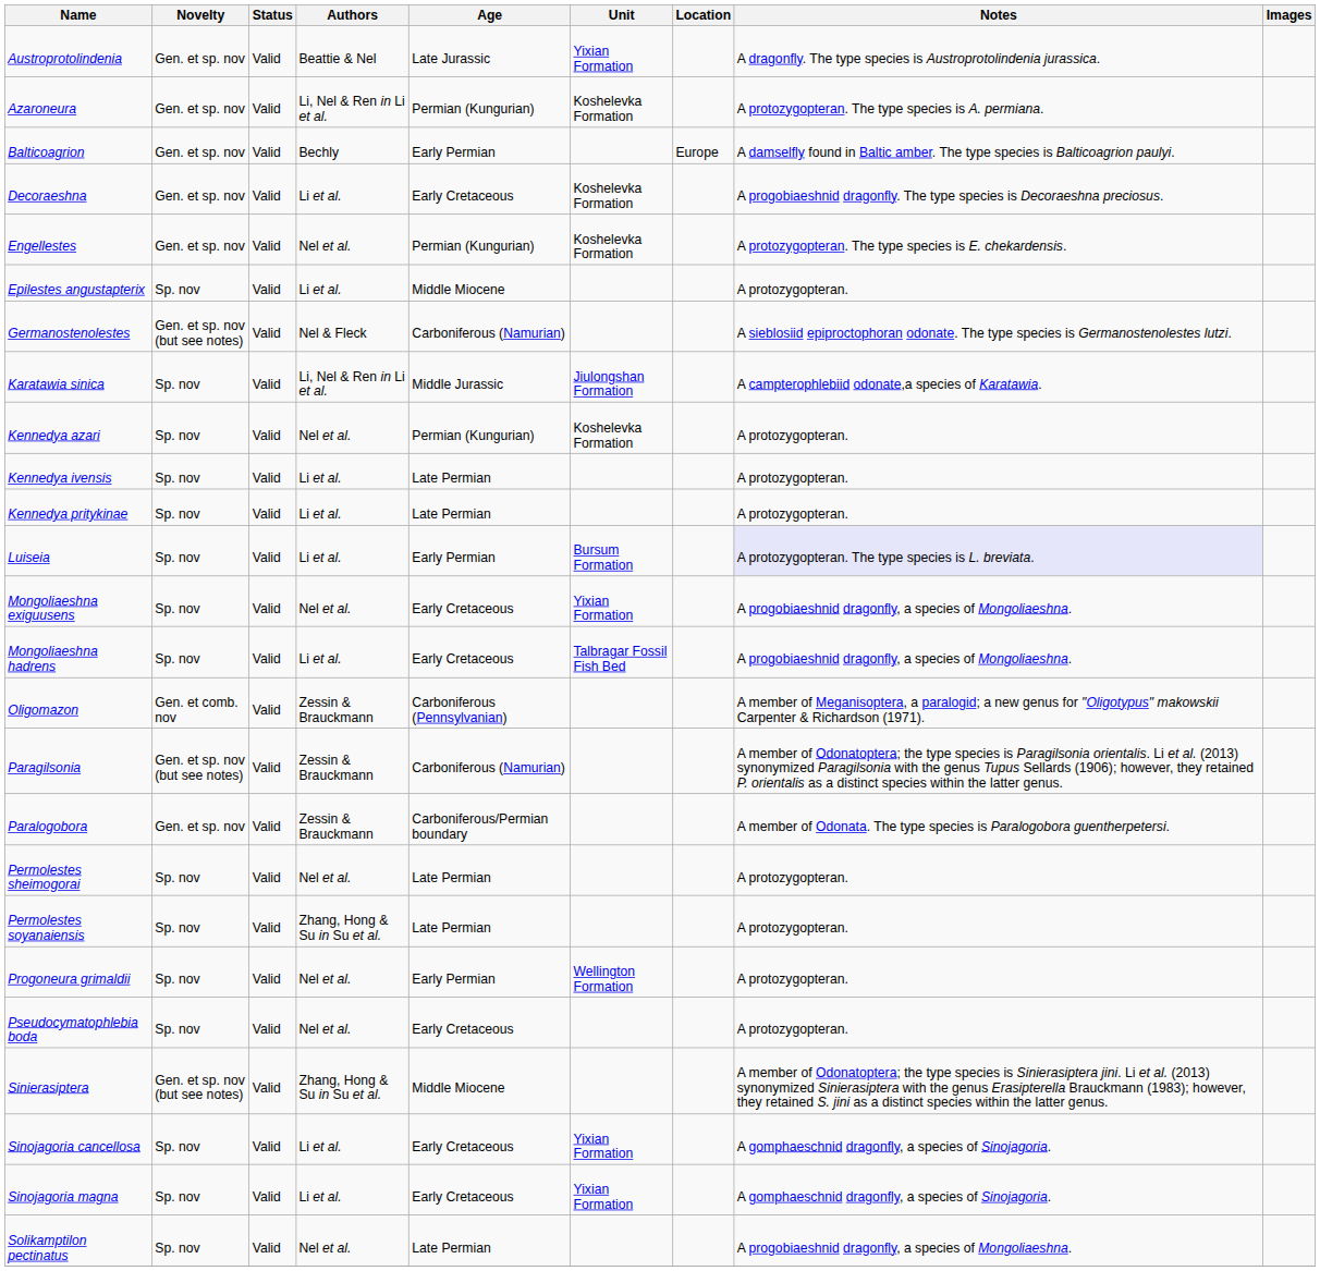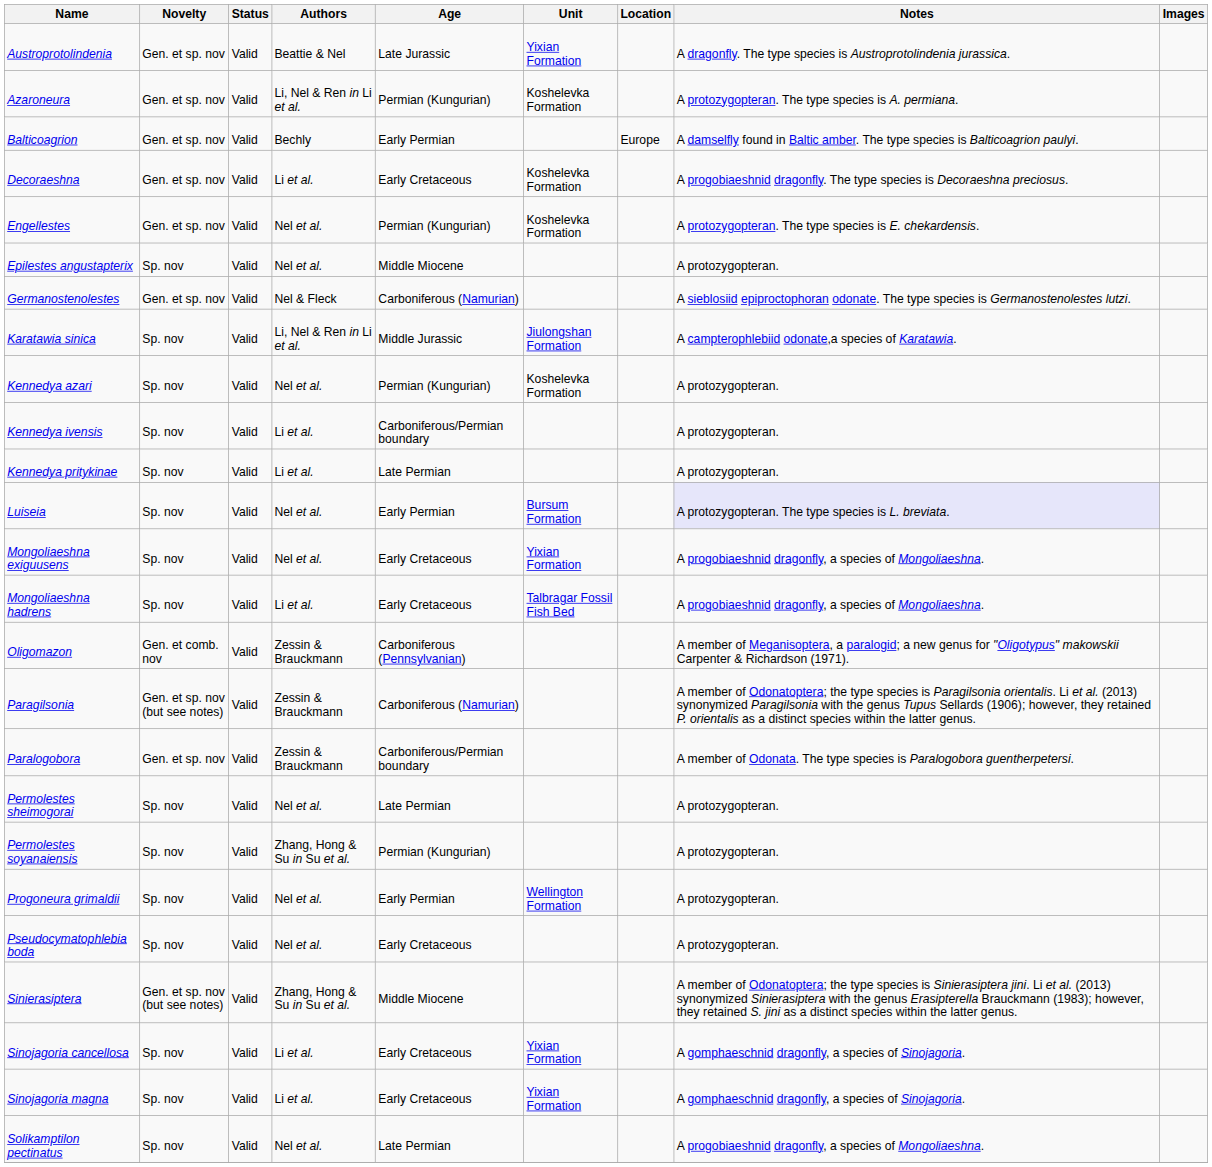Epilestes angustapterix | Authors: Li et al. -> Nel et al.
Germanostenolestes | Novelty: Gen. et sp. nov (but see notes) -> Gen. et sp. nov
Kennedya ivensis | Age: Late Permian -> Carboniferous/Permian boundary
Luiseia | Authors: Li et al. -> Nel et al.
Permolestes soyanaiensis | Age: Late Permian -> Permian (Kungurian)
